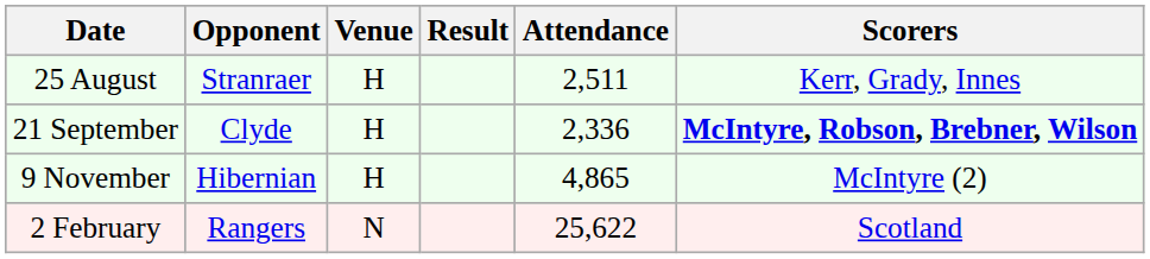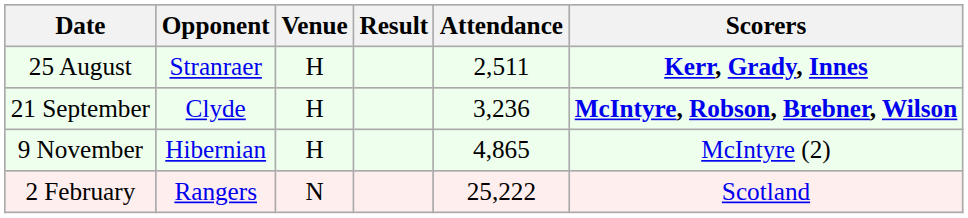25 August | Scorers: normal -> bold
21 September | Attendance: 2,336 -> 3,236
2 February | Attendance: 25,622 -> 25,222
